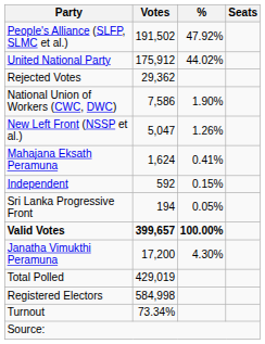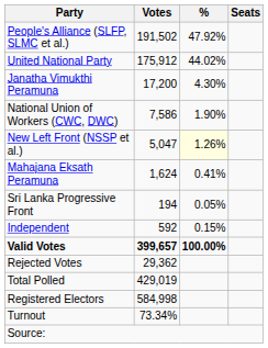rows swapped: Janatha Vimukthi Peramuna <-> Rejected Votes
New Left Front (NSSP et al.) | %: no background -> lightyellow background
rows swapped: Independent <-> Sri Lanka Progressive Front
